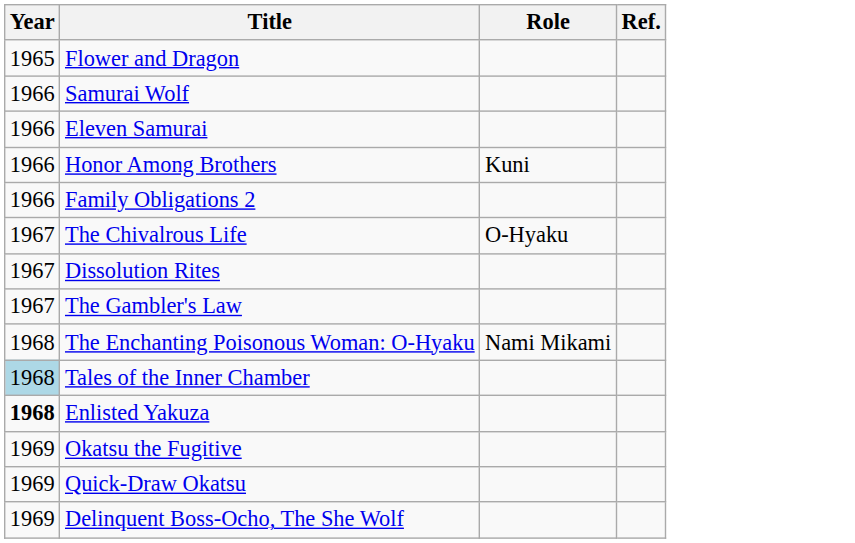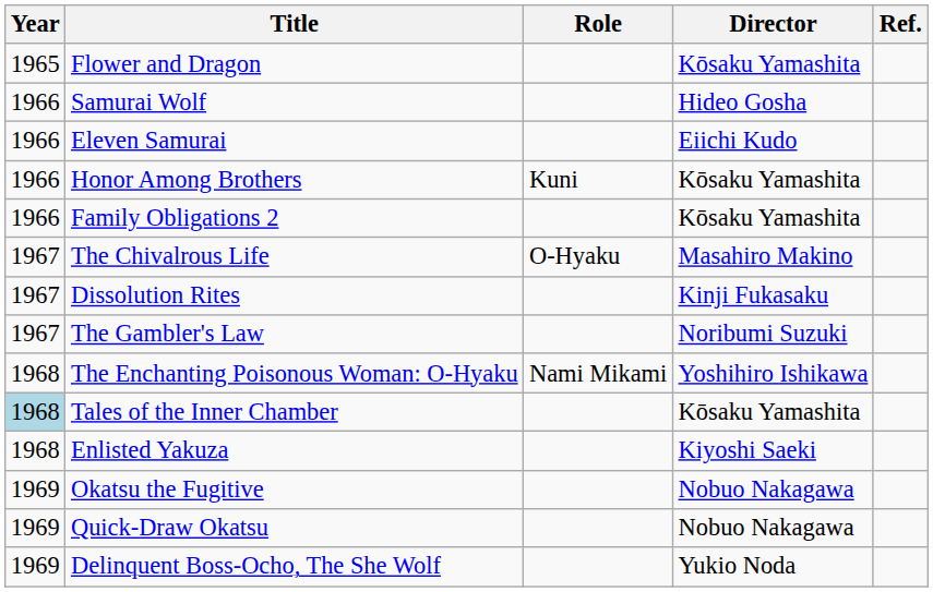+ column: Director | Kōsaku Yamashita | Hideo Gosha | Eiichi Kudo | Kōsaku Yamashita | Kōsaku Yamashita | Masahiro Makino | Kinji Fukasaku | Noribumi Suzuki | Yoshihiro Ishikawa | Kōsaku Yamashita | Kiyoshi Saeki | Nobuo Nakagawa | Nobuo Nakagawa | Yukio Noda
Enlisted Yakuza | Year: bold -> normal
